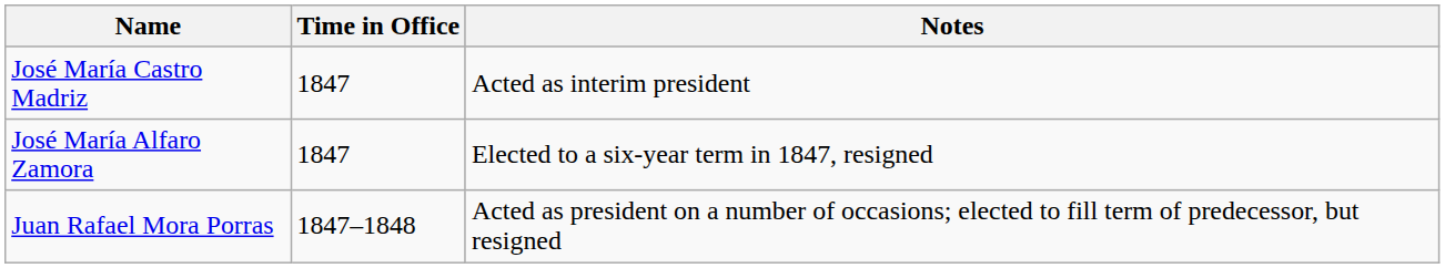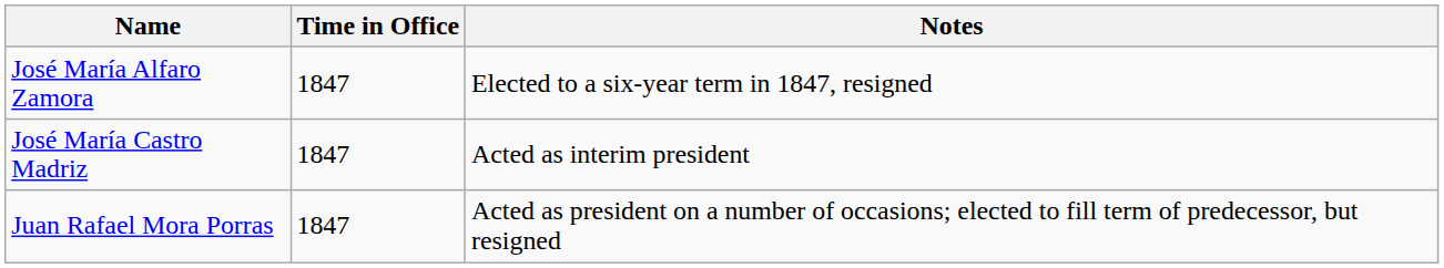rows swapped: José María Castro Madriz <-> José María Alfaro Zamora
Juan Rafael Mora Porras | Time in Office: 1847–1848 -> 1847
